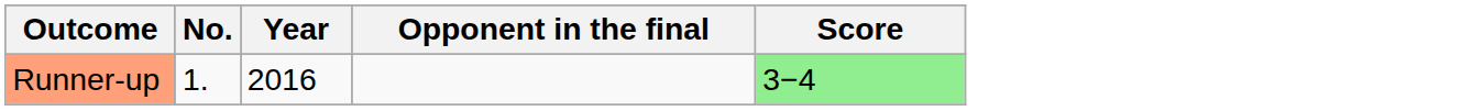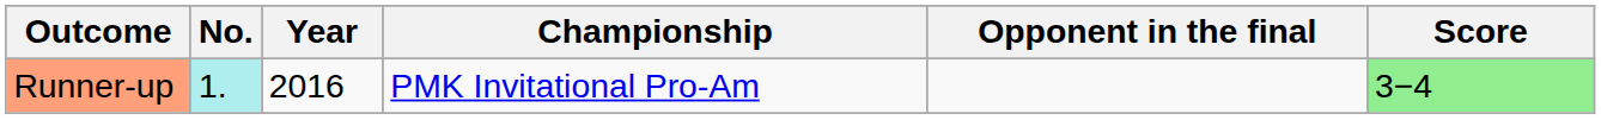+ column: Championship | PMK Invitational Pro-Am
Runner-up | No.: no background -> paleturquoise background
